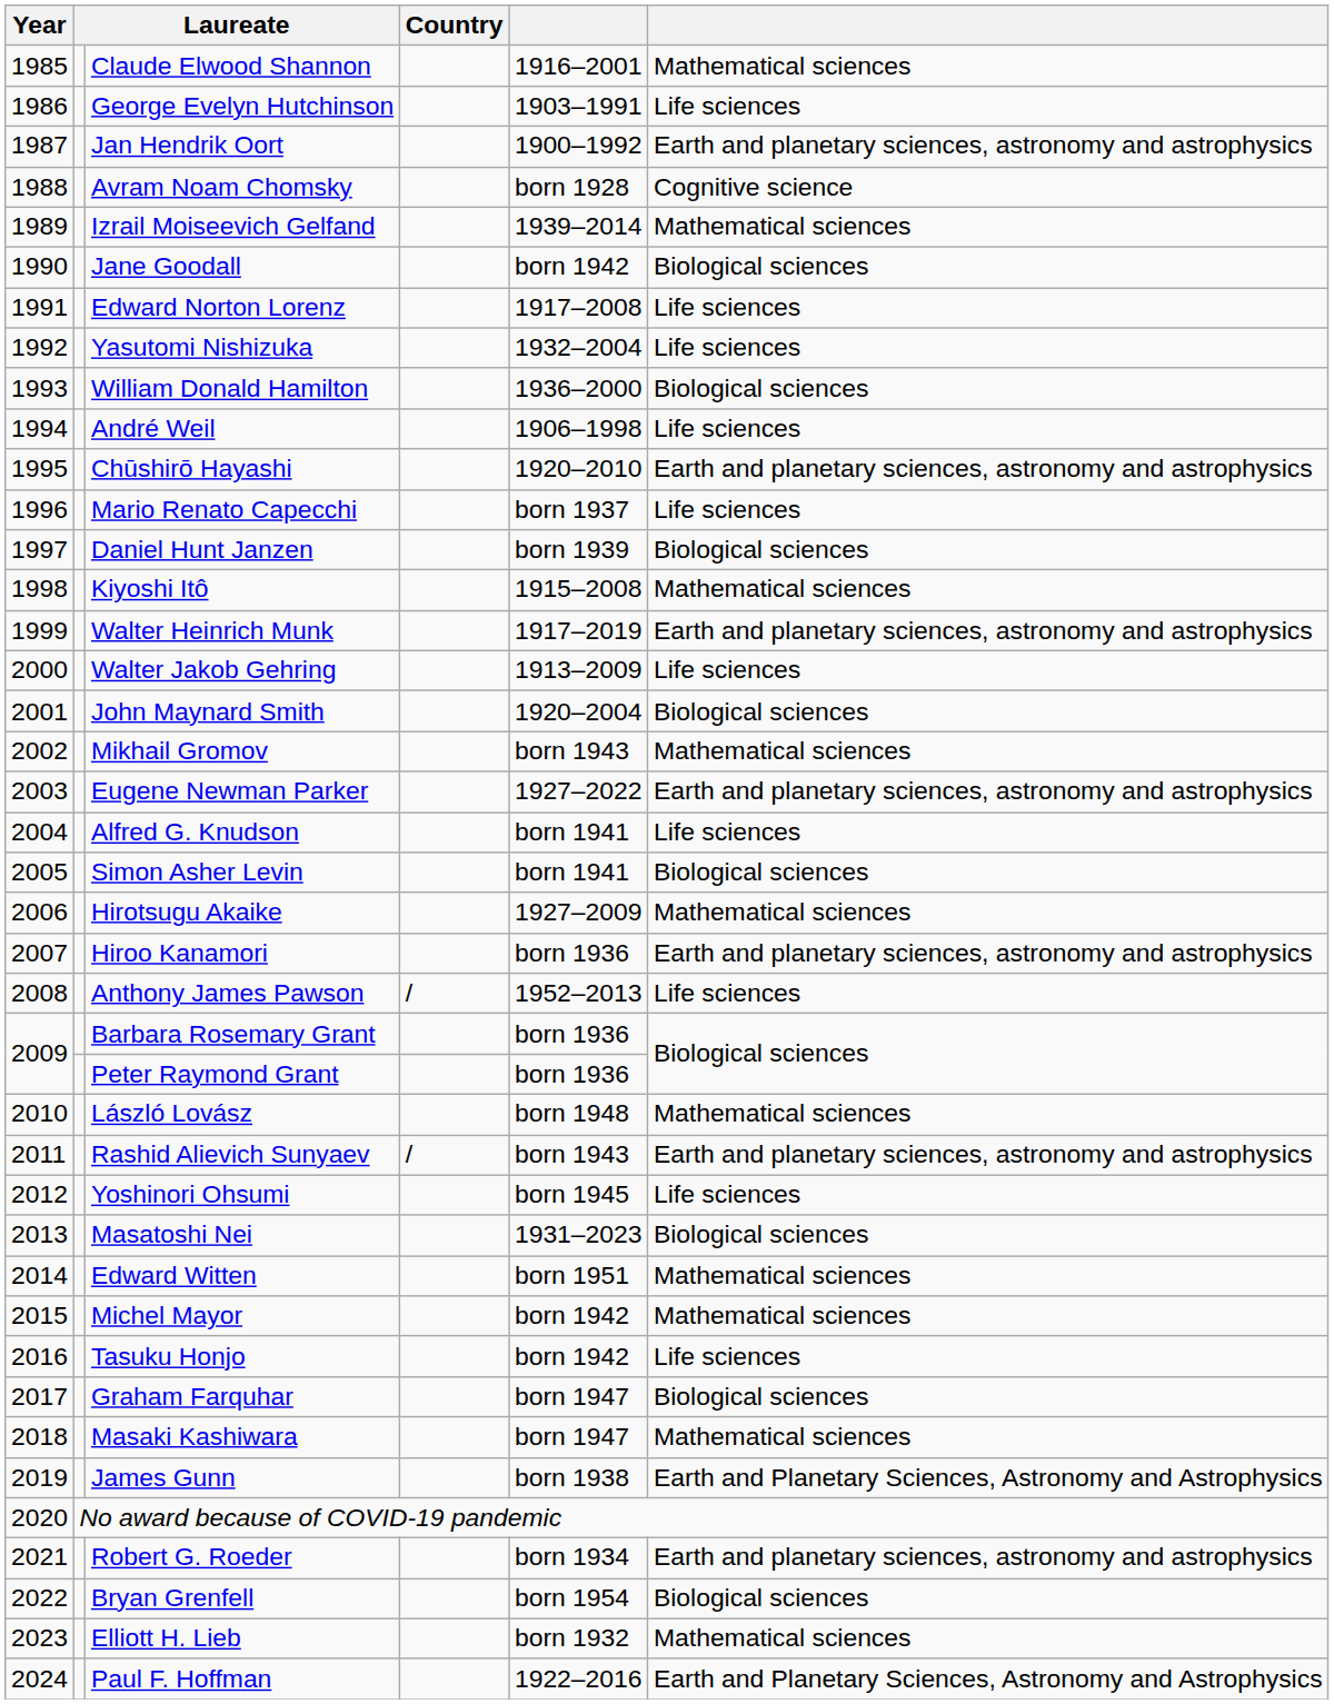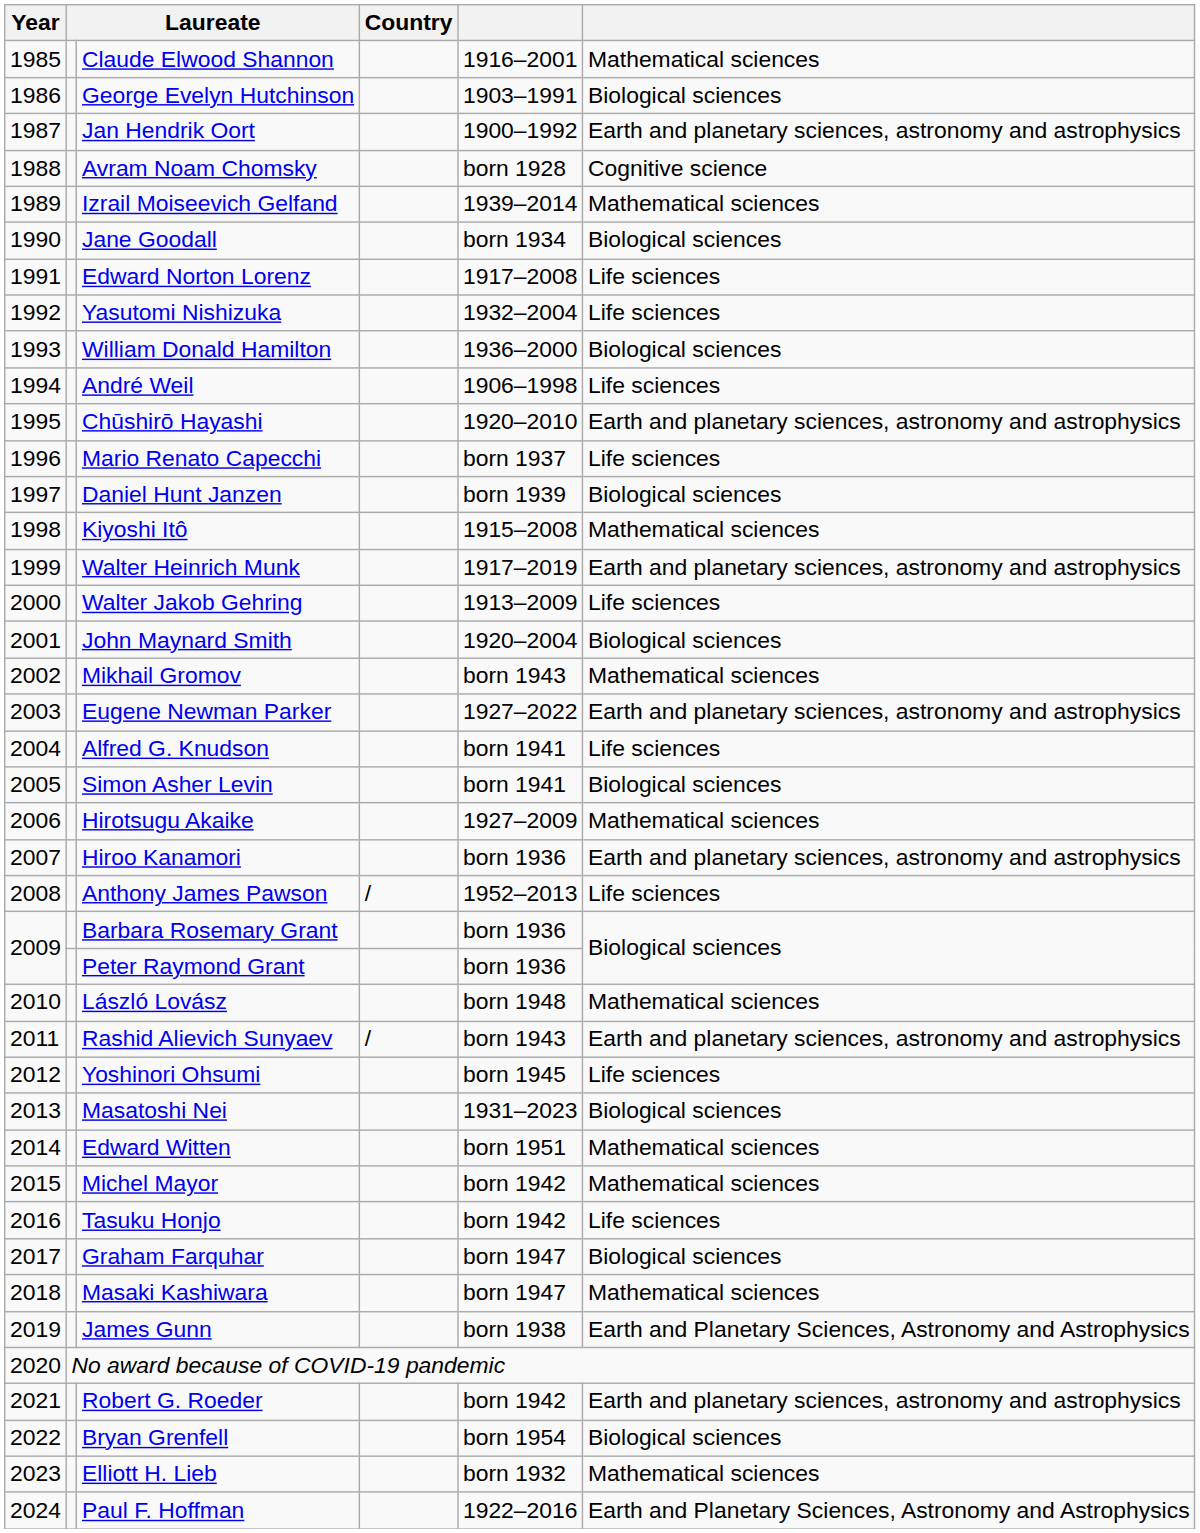George Evelyn Hutchinson | column 6: Life sciences -> Biological sciences
Jane Goodall | column 5: born 1942 -> born 1934
Robert G. Roeder | column 5: born 1934 -> born 1942
